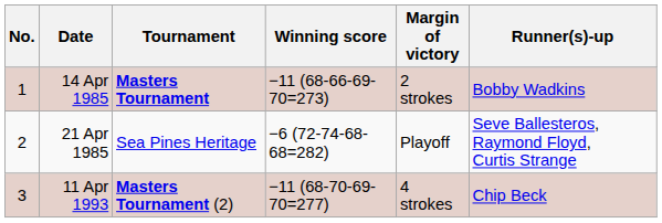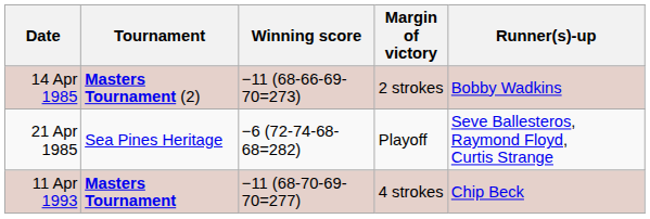- column: No. | 1 | 2 | 3
14 Apr 1985 | Tournament: Masters Tournament -> Masters Tournament (2)
11 Apr 1993 | Tournament: Masters Tournament (2) -> Masters Tournament
